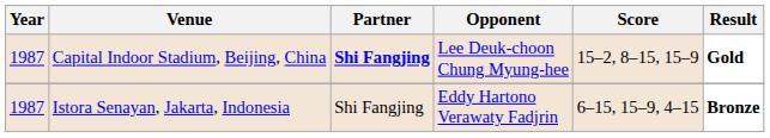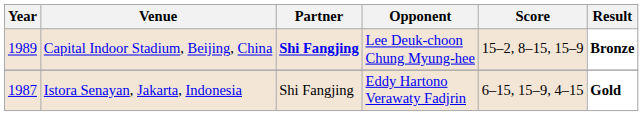Capital Indoor Stadium, Beijing, China | Year: 1987 -> 1989
Capital Indoor Stadium, Beijing, China | Result: Gold -> Bronze
Istora Senayan, Jakarta, Indonesia | Result: Bronze -> Gold
